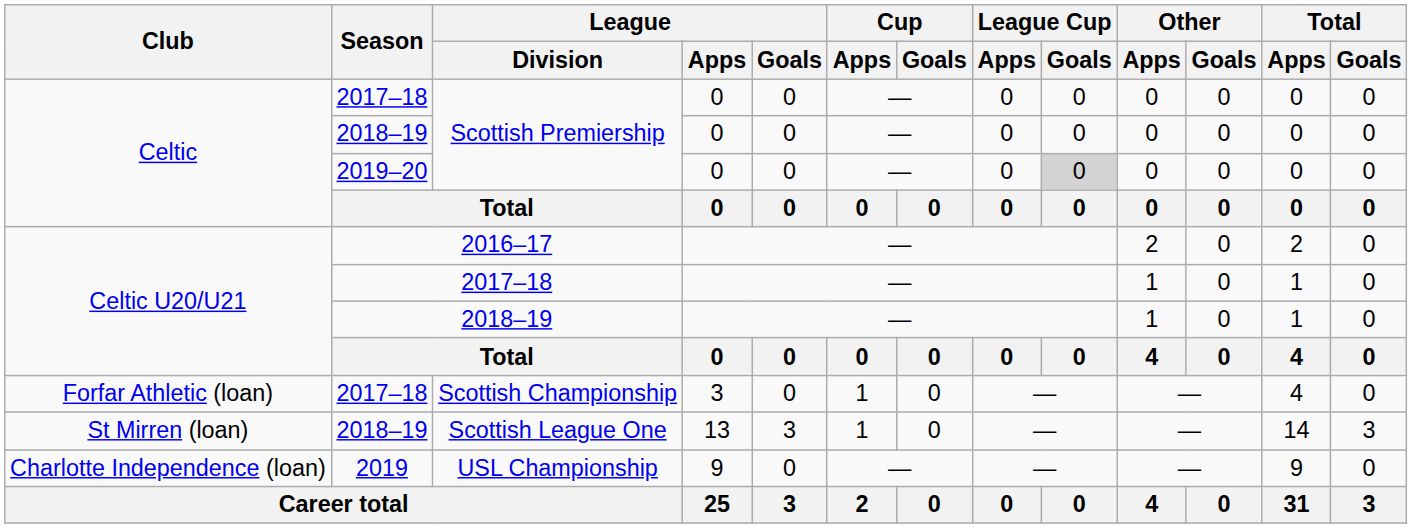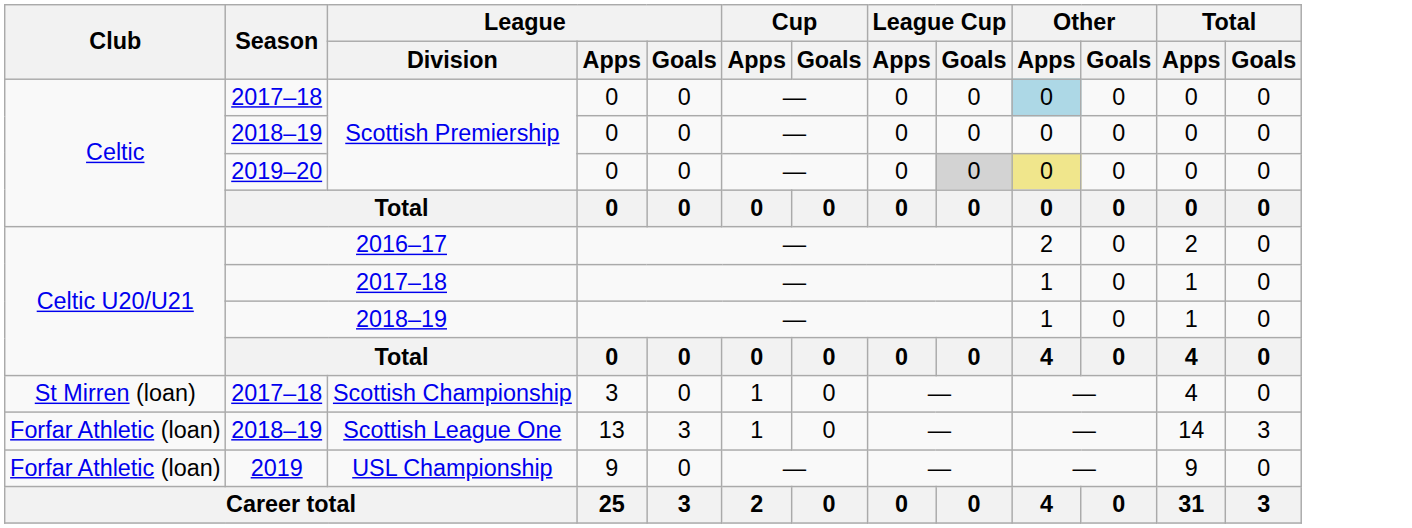2017–18 / Scottish Premiership | Other / Apps: no background -> lightblue background
2019–20 / Scottish Premiership | Other / Apps: no background -> khaki background
Scottish Championship | Club: Forfar Athletic (loan) -> St Mirren (loan)
Scottish League One | Club: St Mirren (loan) -> Forfar Athletic (loan)
USL Championship | Club: Charlotte Independence (loan) -> Forfar Athletic (loan)
